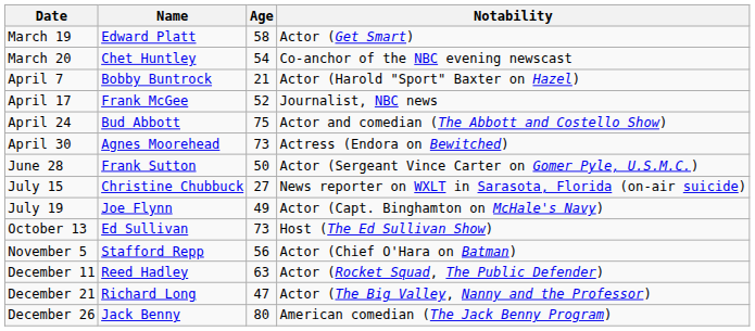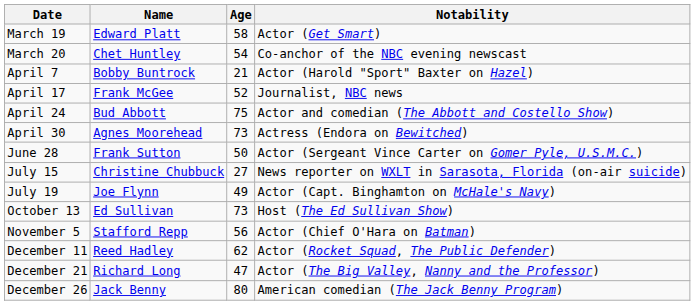December 11 | Age: 63 -> 62
